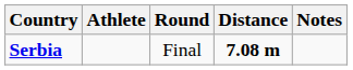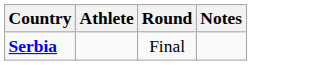- column: Distance | 7.08 m
